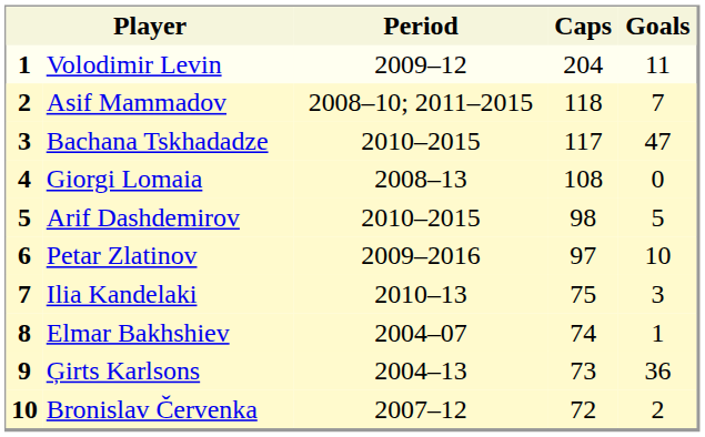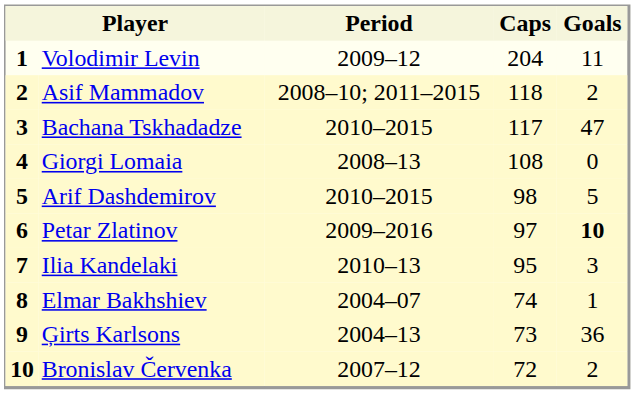Asif Mammadov | Goals: 7 -> 2
Petar Zlatinov | Goals: normal -> bold
Ilia Kandelaki | Caps: 75 -> 95
